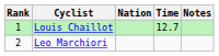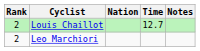Louis Chaillot | Rank: 1 -> 2
